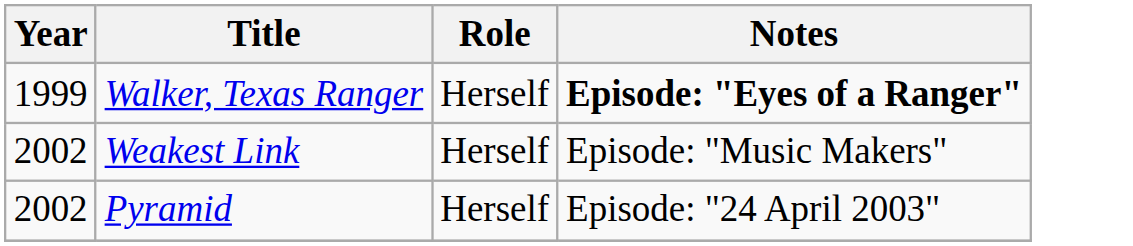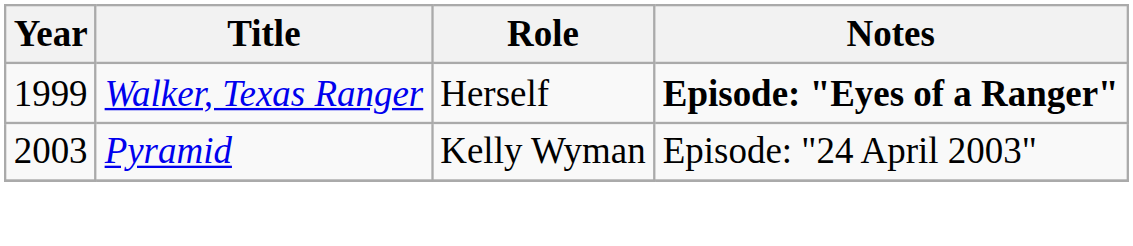- row: 2002 | Weakest Link | Herself | Episode: "Music Makers"
Pyramid | Year: 2002 -> 2003
Pyramid | Role: Herself -> Kelly Wyman
